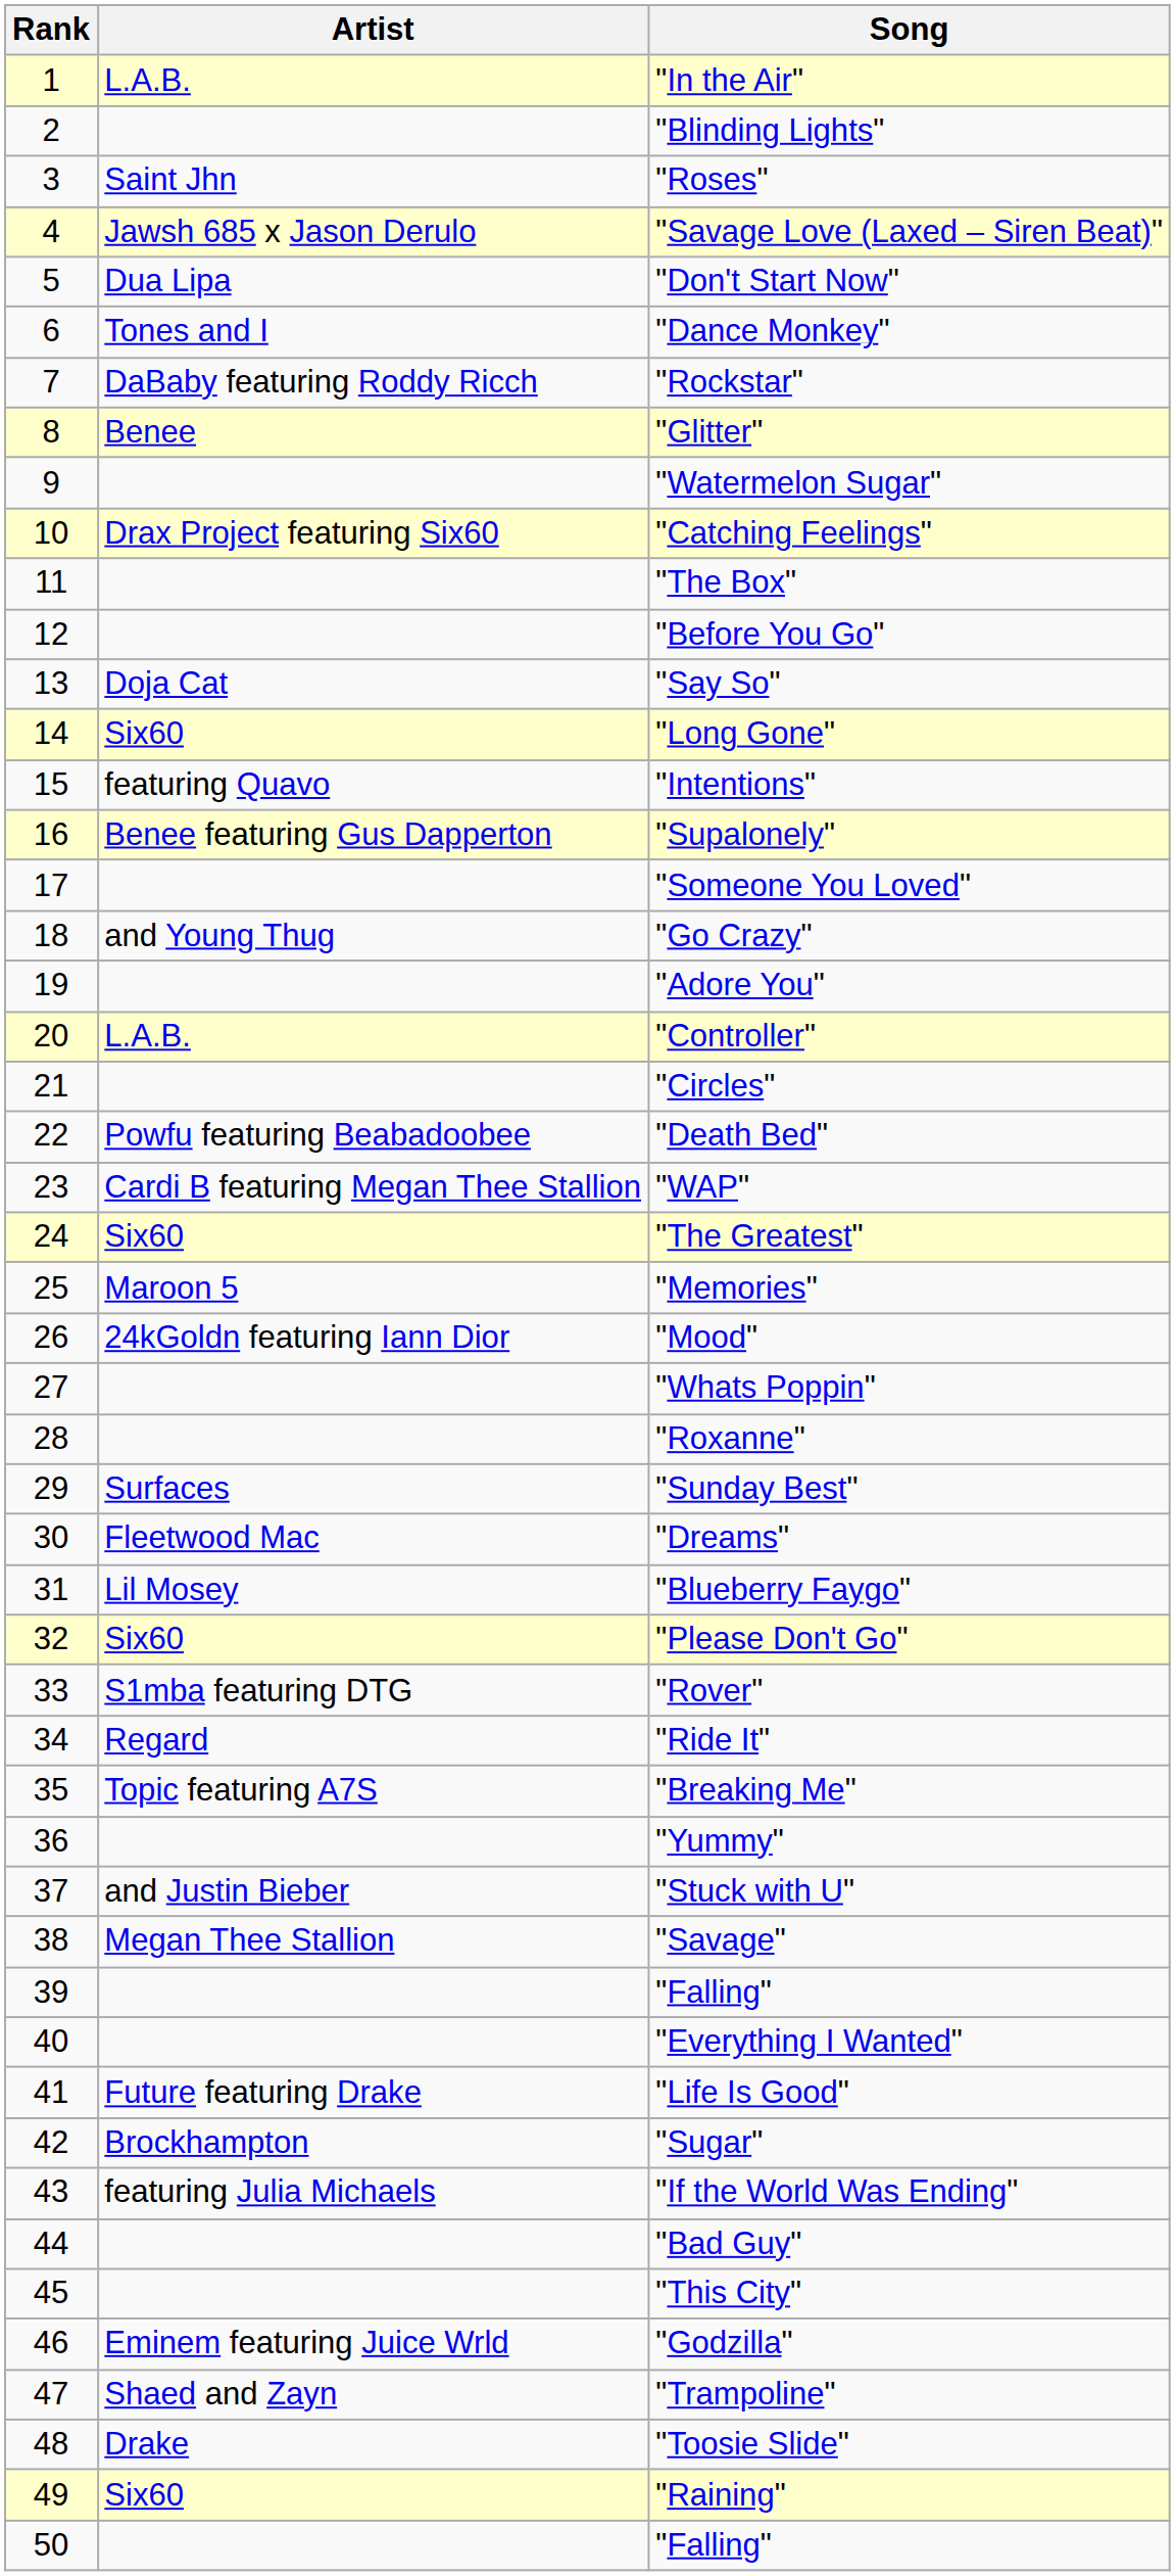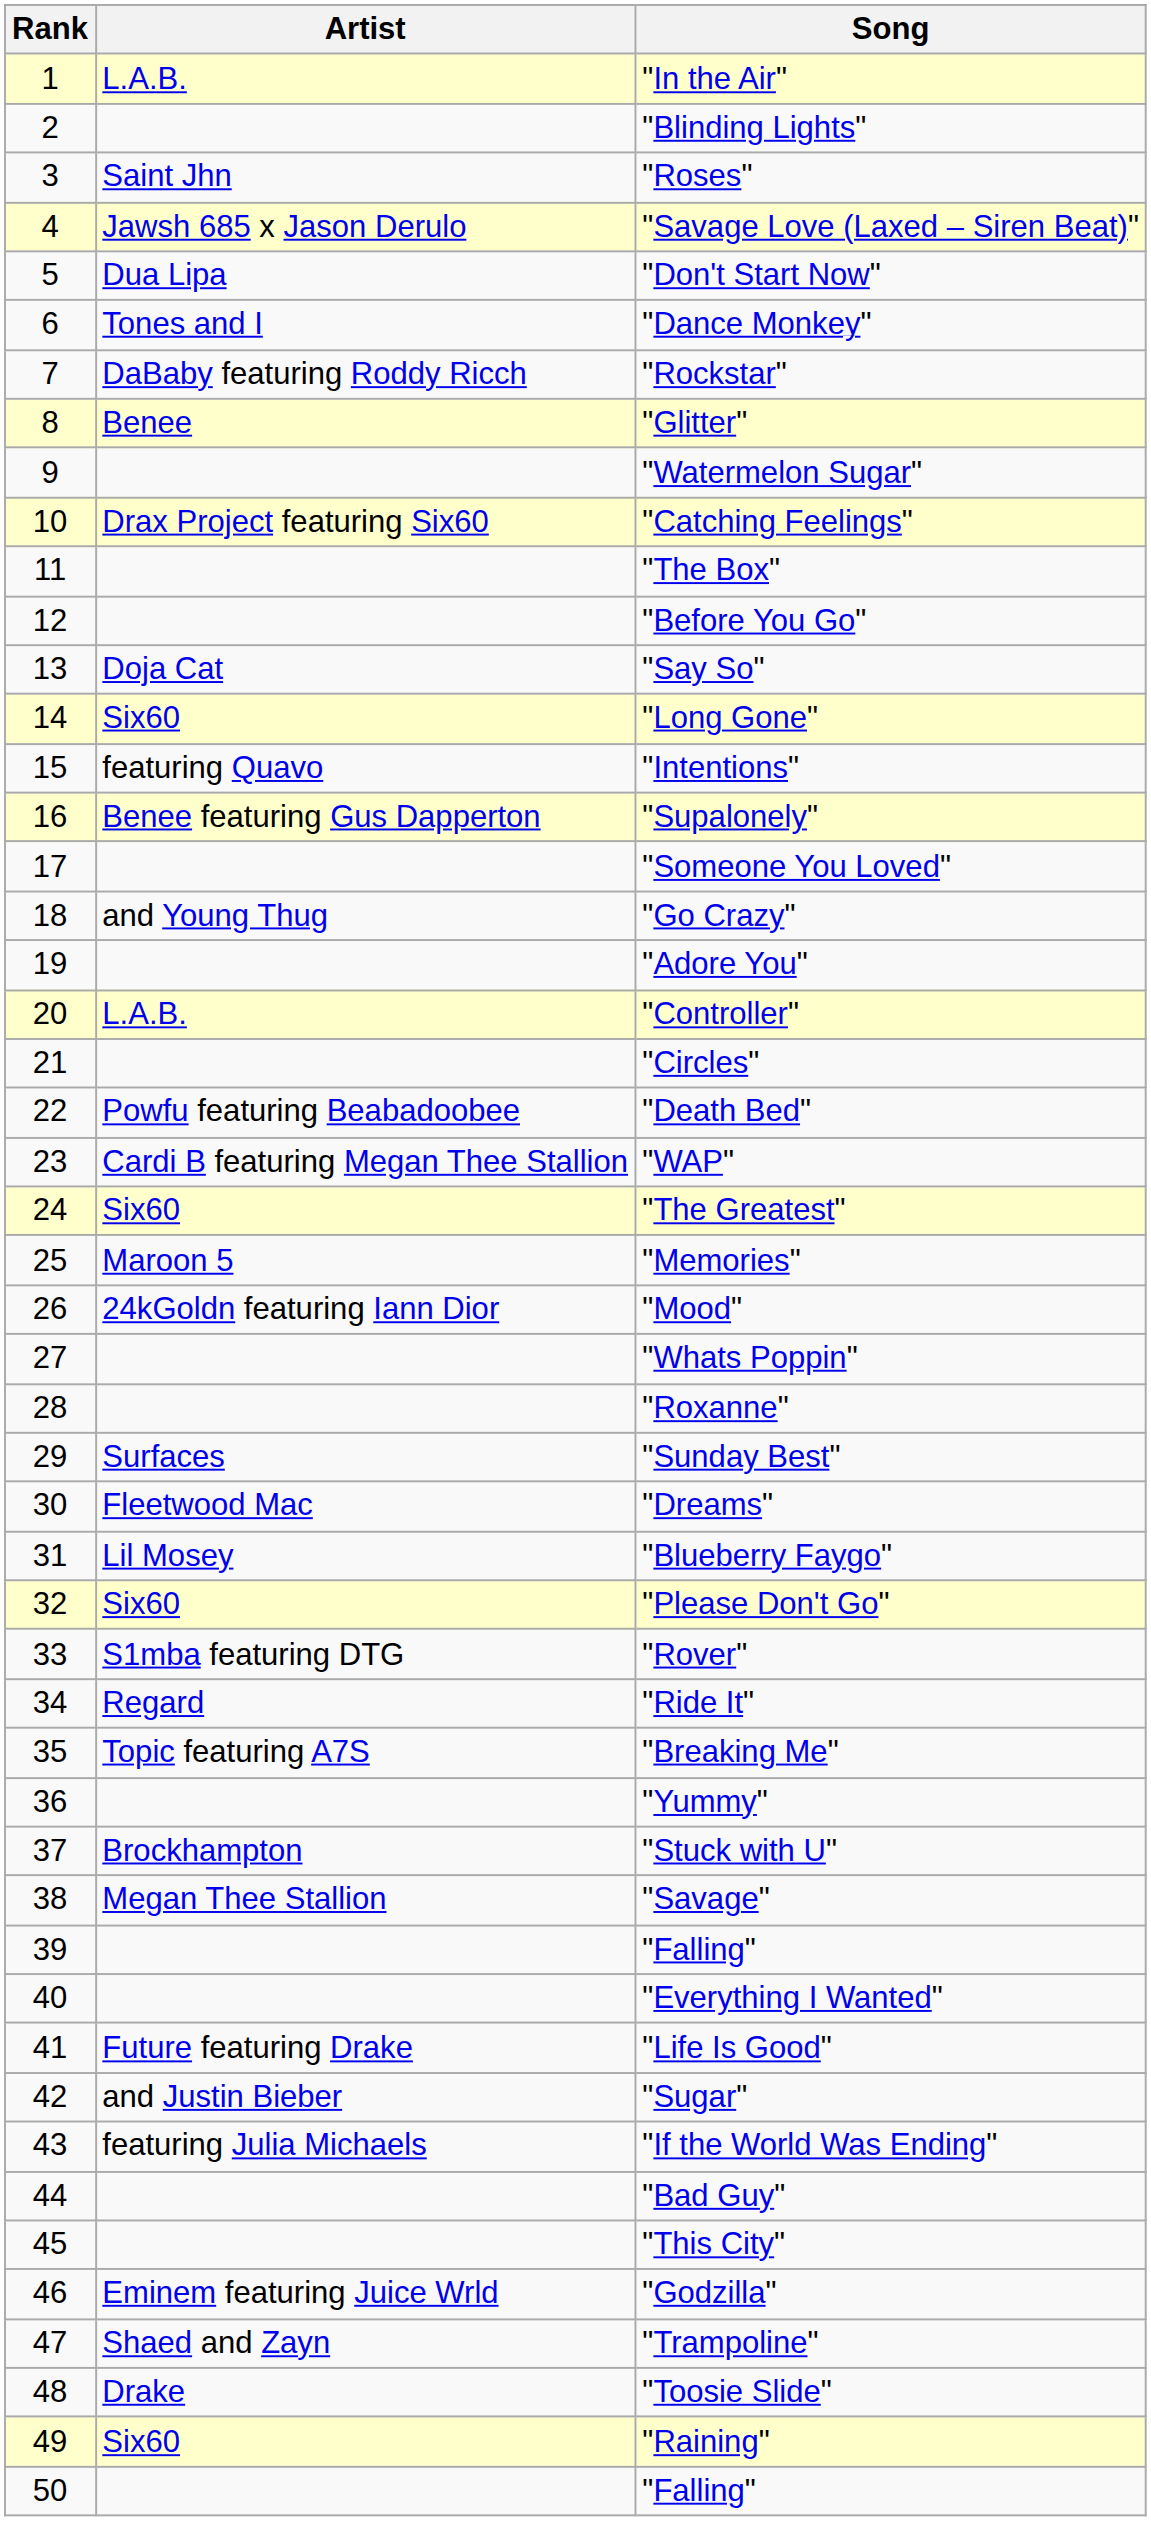"Stuck with U" | Artist: and Justin Bieber -> Brockhampton
"Sugar" | Artist: Brockhampton -> and Justin Bieber
